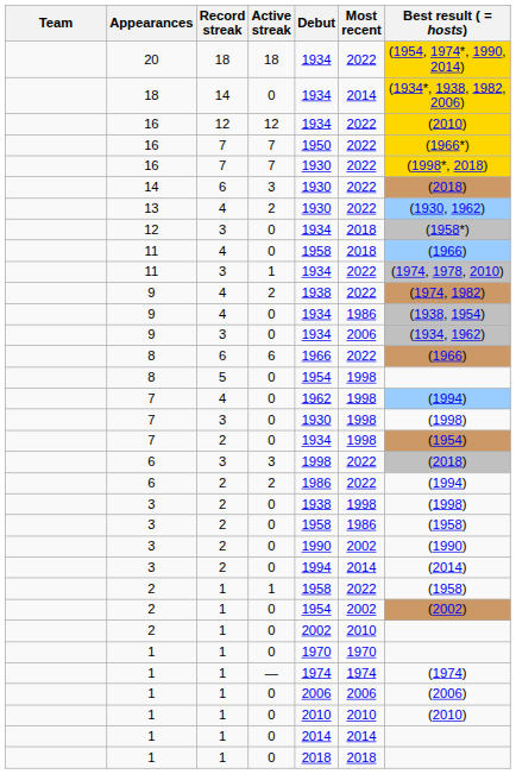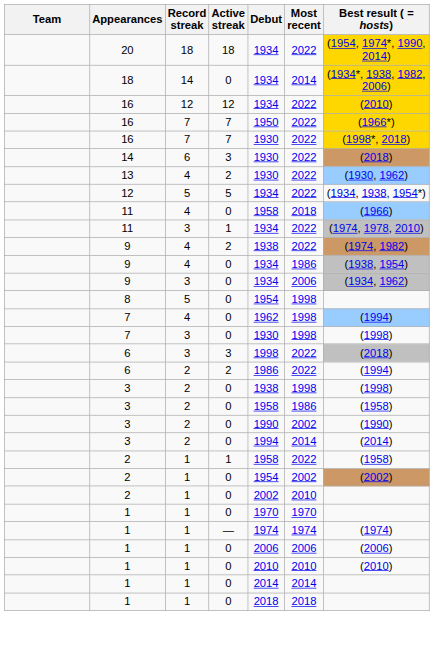+ row: 12 | 5 | 5 | 1934 | 2022 | (1934, 1938, 1954*)
- row: 12 | 3 | 0 | 1934 | 2018 | (1958*)
- row: 8 | 6 | 6 | 1966 | 2022 | (1966)
- row: 7 | 2 | 0 | 1934 | 1998 | (1954)
